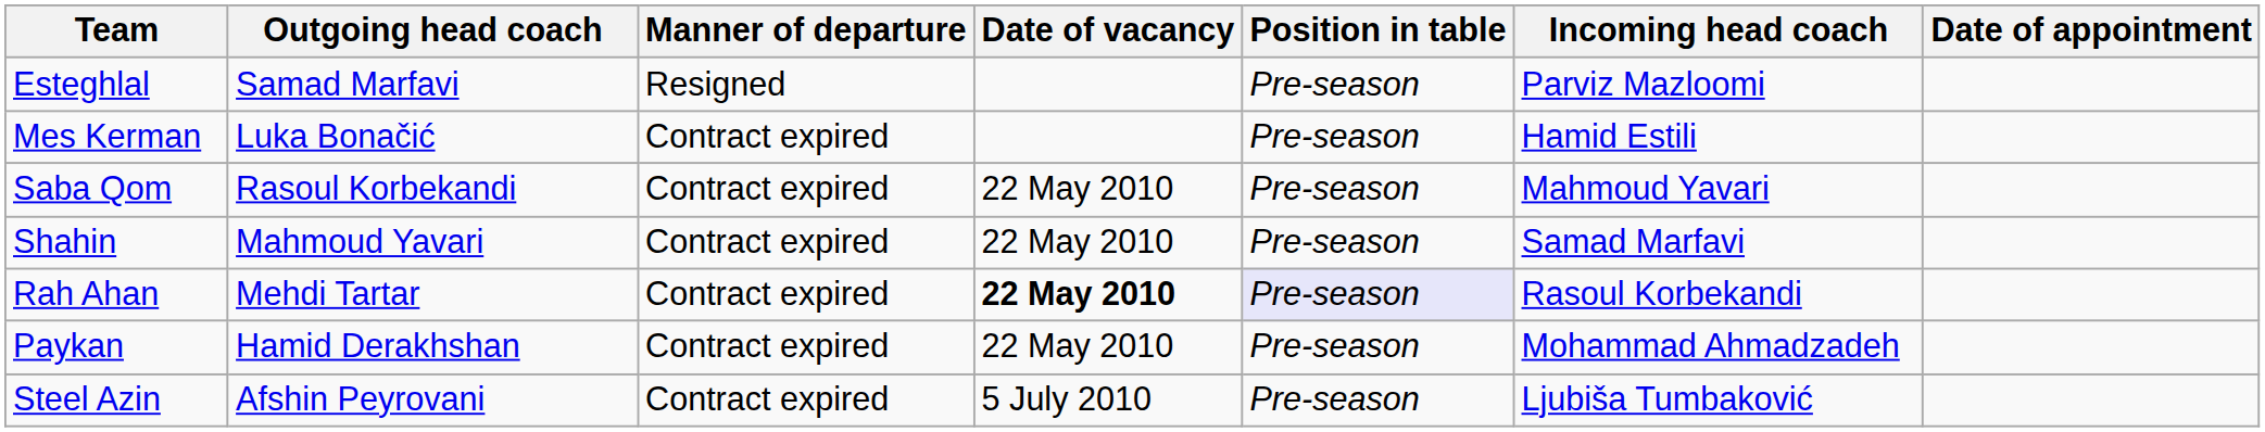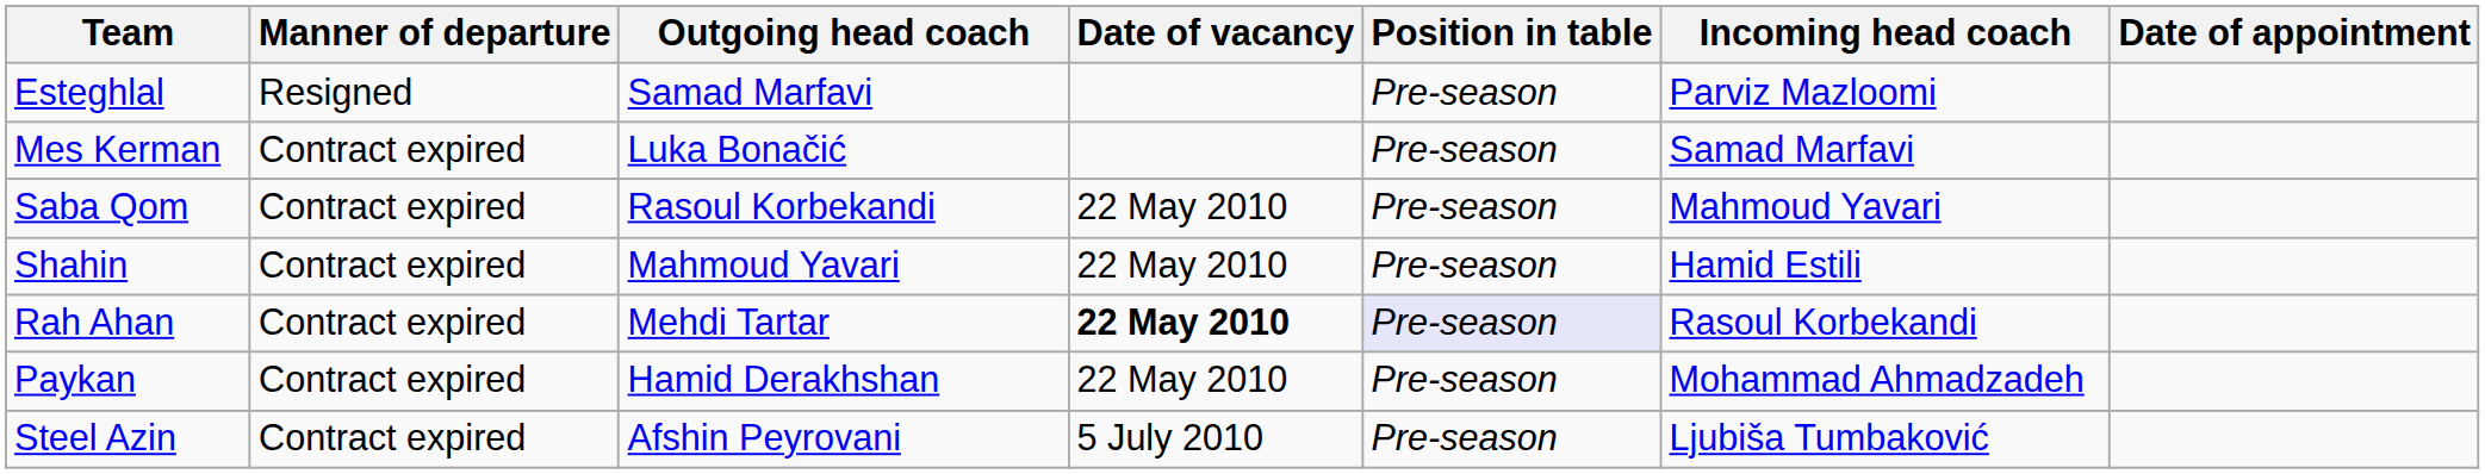columns swapped: Outgoing head coach <-> Manner of departure
Mes Kerman | Incoming head coach: Hamid Estili -> Samad Marfavi
Shahin | Incoming head coach: Samad Marfavi -> Hamid Estili
